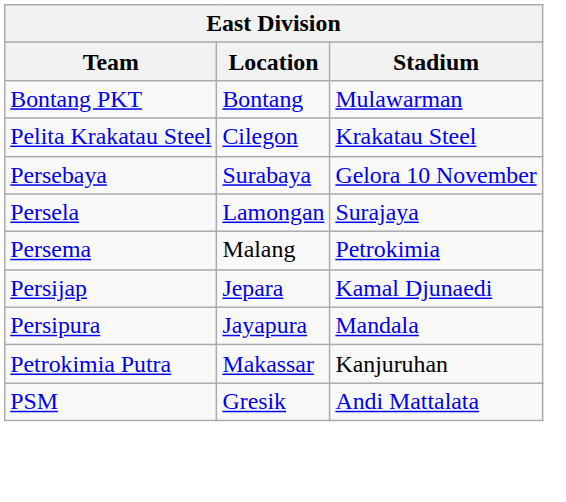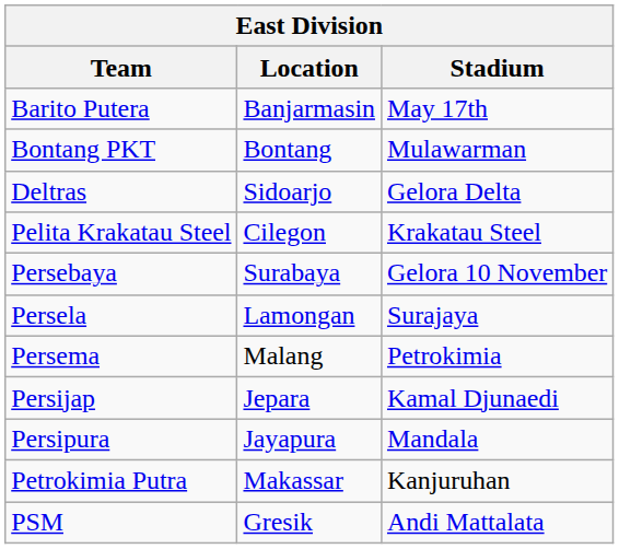+ row: Barito Putera | Banjarmasin | May 17th
+ row: Deltras | Sidoarjo | Gelora Delta
